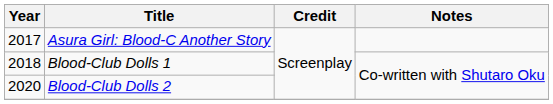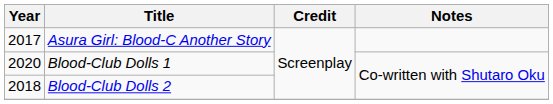Blood-Club Dolls 1 | Year: 2018 -> 2020
Blood-Club Dolls 2 | Year: 2020 -> 2018
